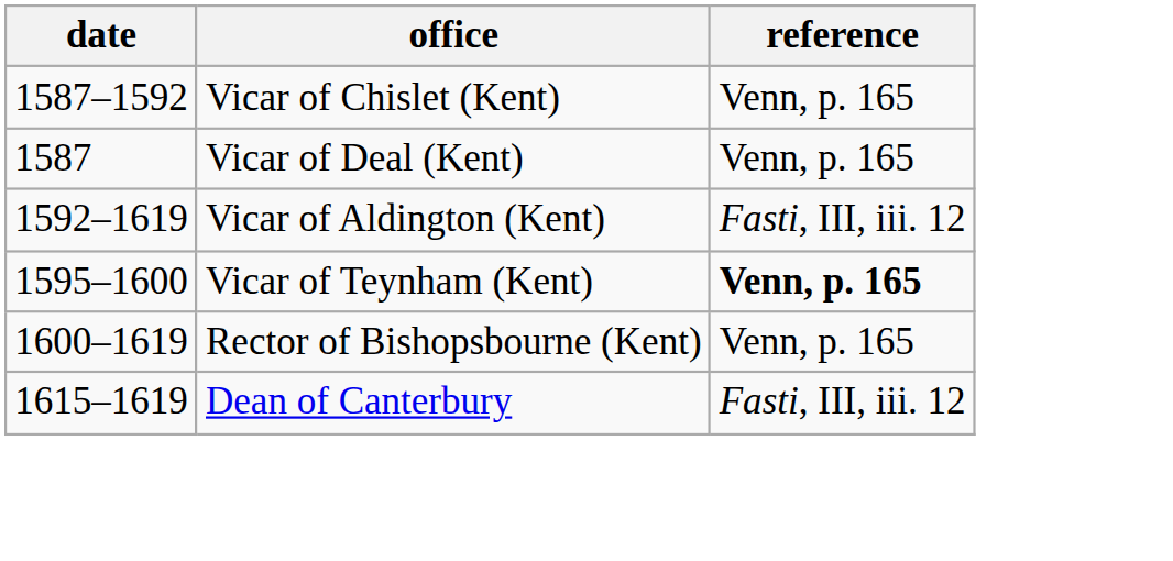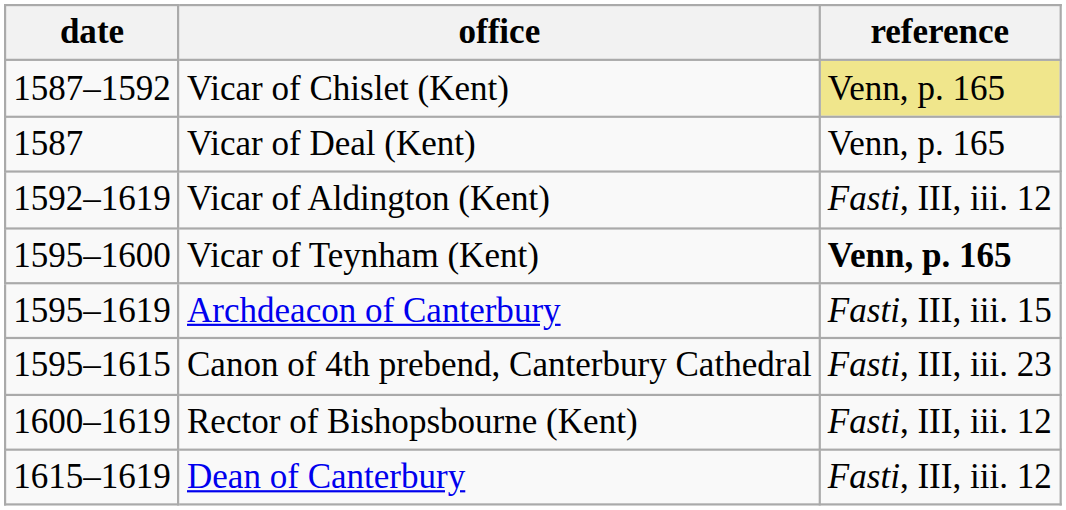Vicar of Chislet (Kent) | reference: no background -> khaki background
+ row: 1595–1619 | Archdeacon of Canterbury | Fasti, III, iii. 15
+ row: 1595–1615 | Canon of 4th prebend, Canterbury Cathedral | Fasti, III, iii. 23
Rector of Bishopsbourne (Kent) | reference: Venn, p. 165 -> Fasti, III, iii. 12
